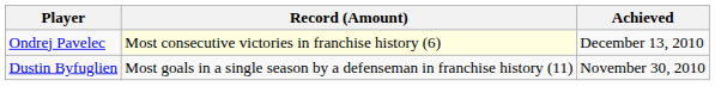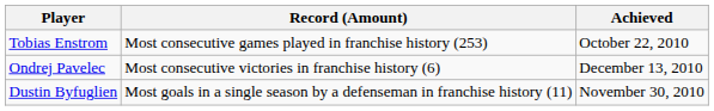+ row: Tobias Enstrom | Most consecutive games played in franchise history (253) | October 22, 2010
Ondrej Pavelec | Record (Amount): lightyellow background -> no background
